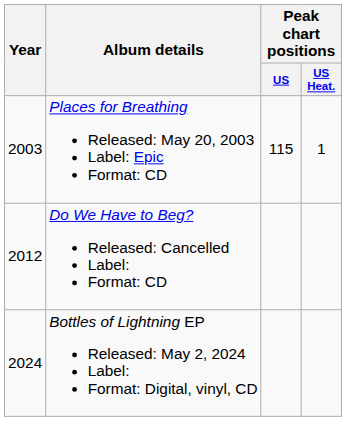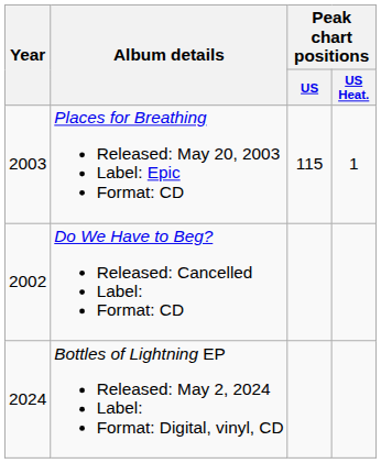Do We Have to Beg? Released: Cancelled Label: Format: CD | Year: 2012 -> 2002
